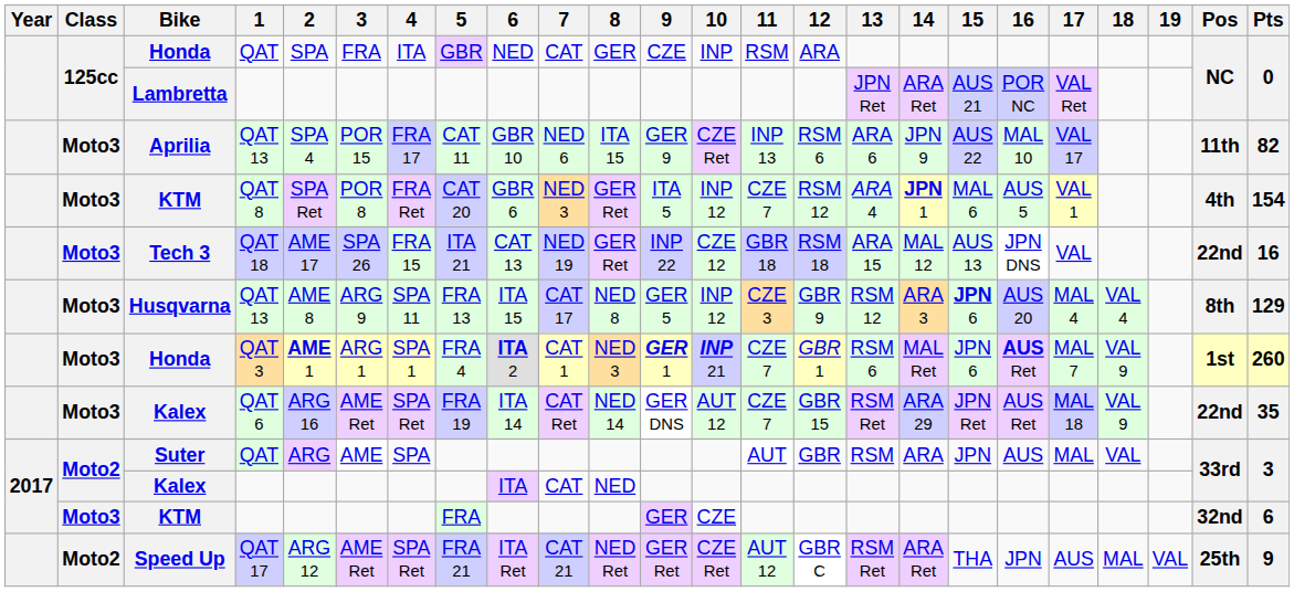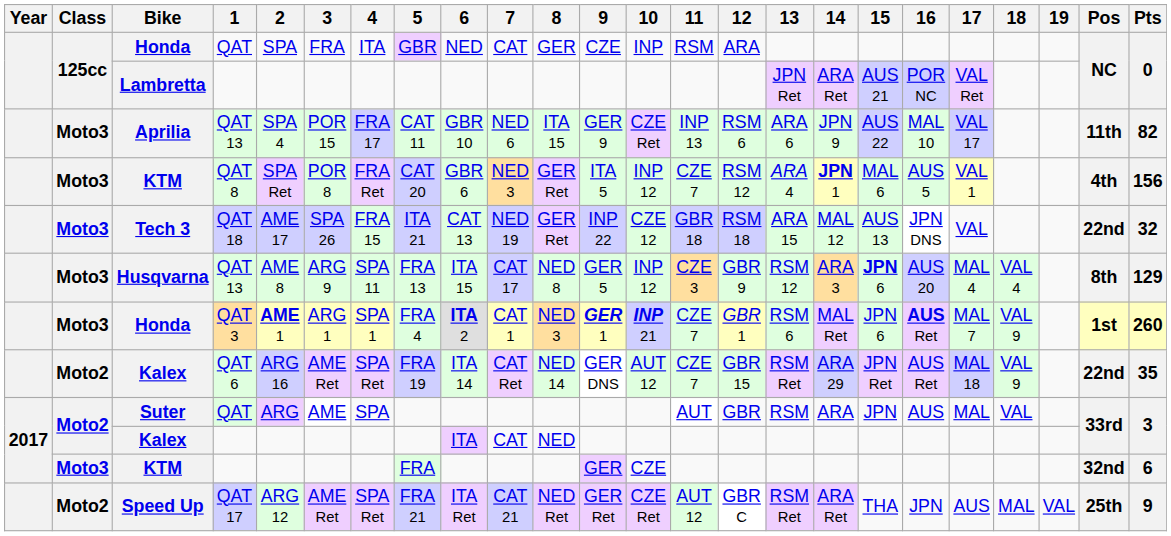KTM / QAT 8 | Pts: 154 -> 156
Tech 3 | Pts: 16 -> 32
Kalex / QAT 6 | Class: Moto3 -> Moto2
